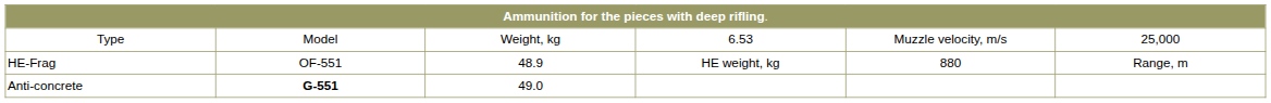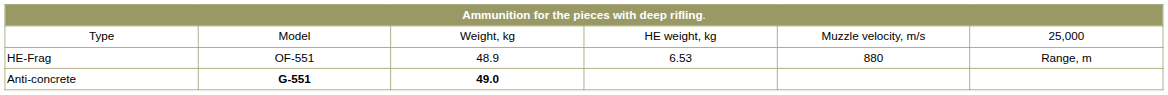Type | column 4: 6.53 -> HE weight, kg
HE-Frag | column 4: HE weight, kg -> 6.53
Anti-concrete | column 3: normal -> bold
